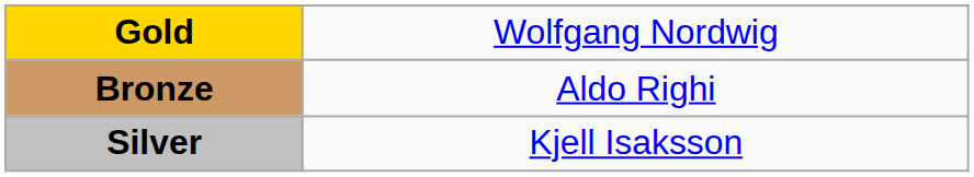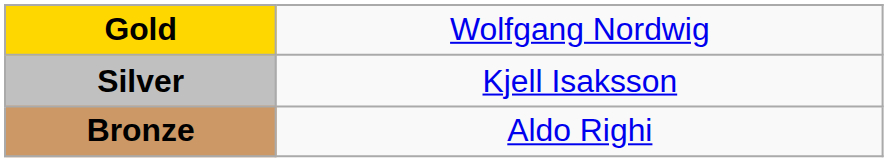rows swapped: Silver <-> Bronze
